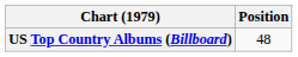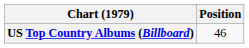US Top Country Albums (Billboard) | Position: 48 -> 46
